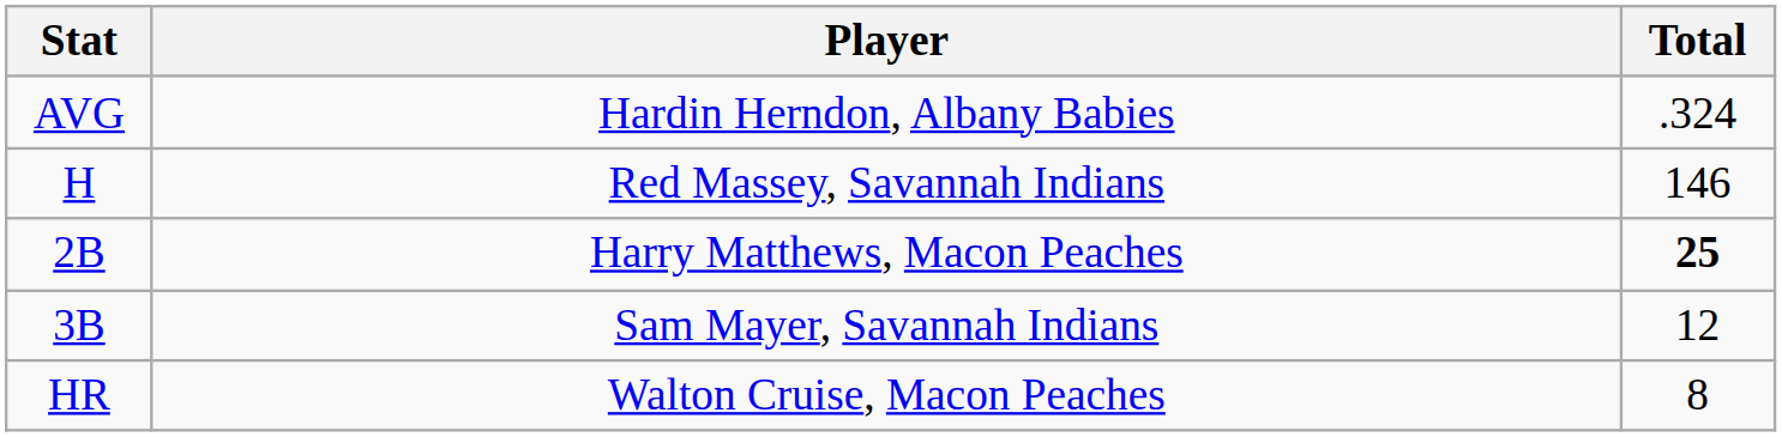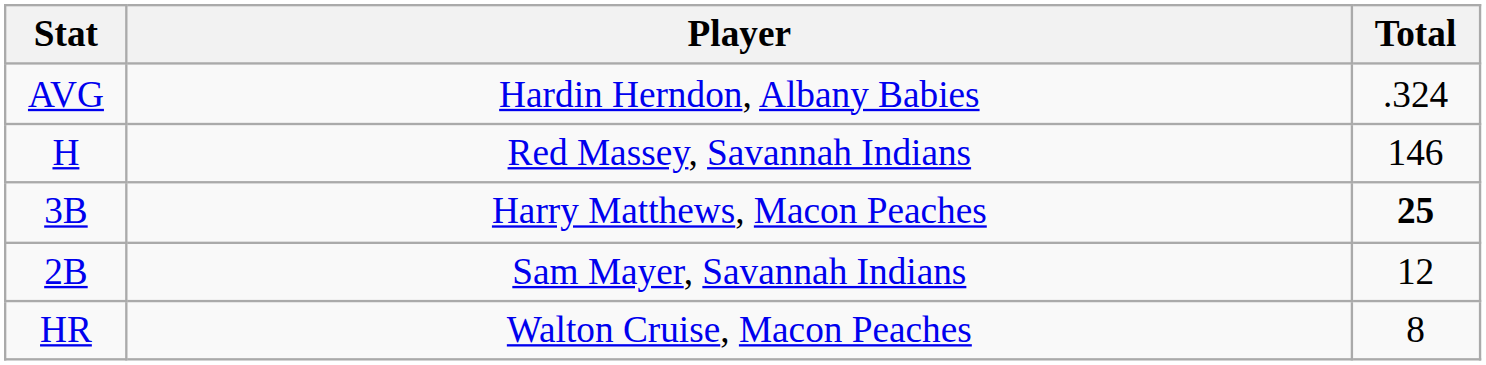Harry Matthews, Macon Peaches | Stat: 2B -> 3B
Sam Mayer, Savannah Indians | Stat: 3B -> 2B
